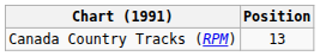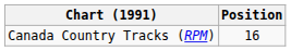Canada Country Tracks (RPM) | Position: 13 -> 16
